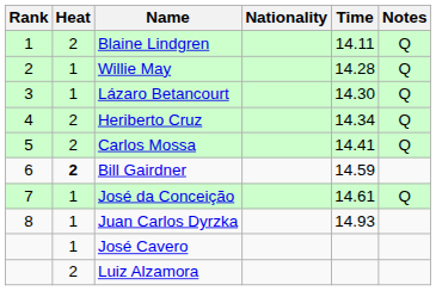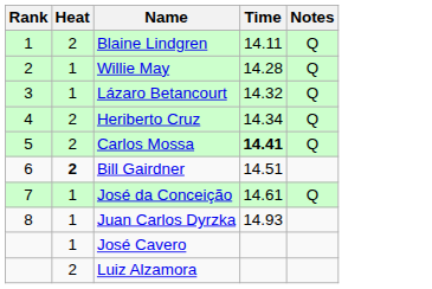- column: Nationality
Lázaro Betancourt | Time: 14.30 -> 14.32
Carlos Mossa | Time: normal -> bold
Bill Gairdner | Time: 14.59 -> 14.51
